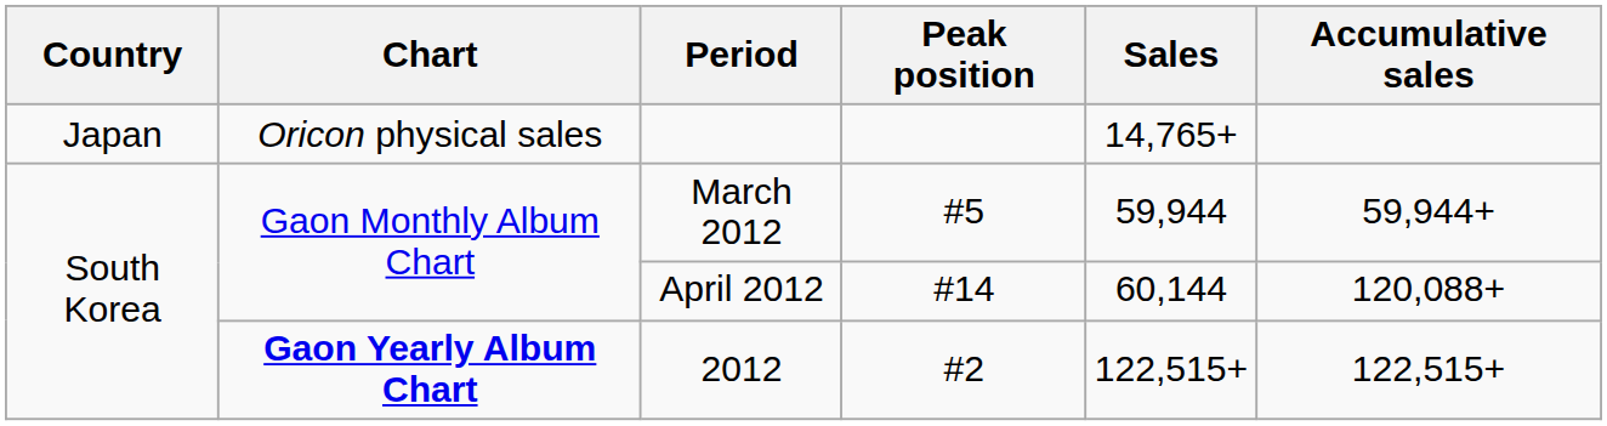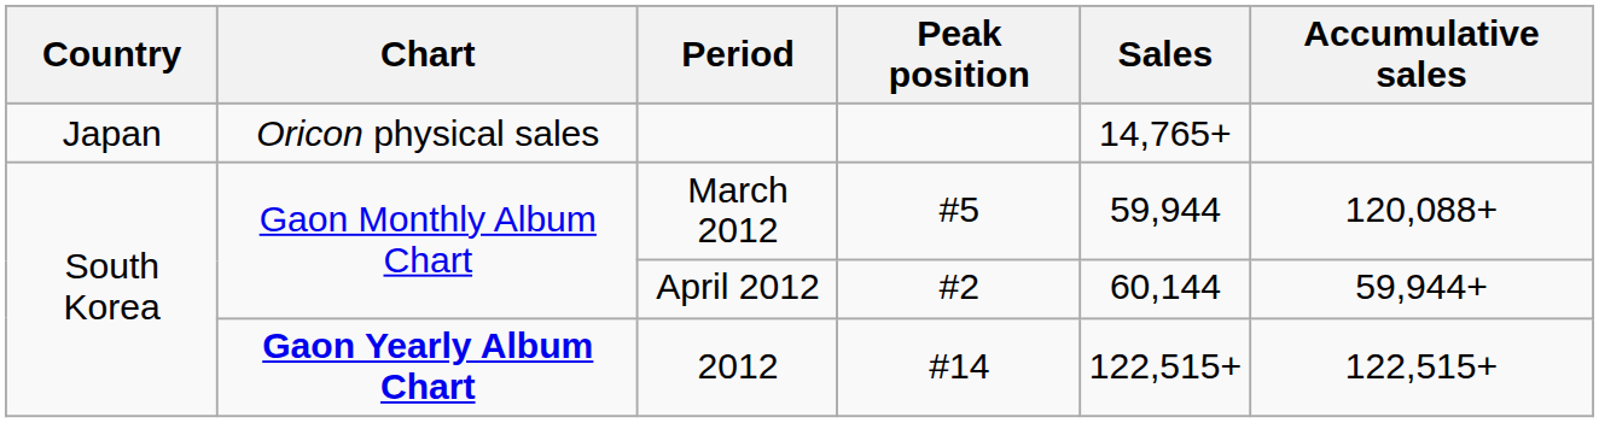March 2012 | Accumulative sales: 59,944+ -> 120,088+
April 2012 | Peak position: #14 -> #2
April 2012 | Accumulative sales: 120,088+ -> 59,944+
2012 | Peak position: #2 -> #14
